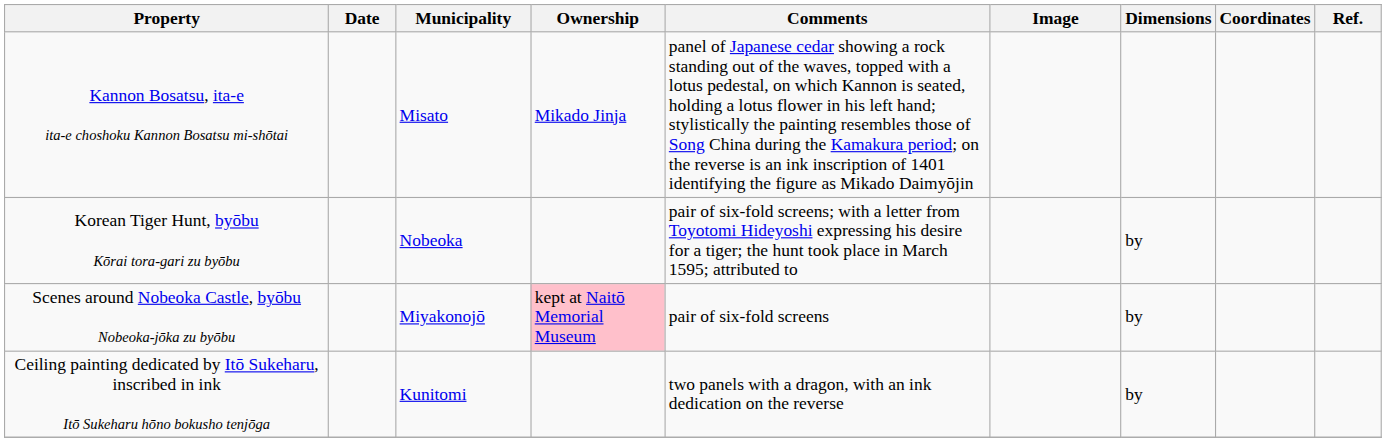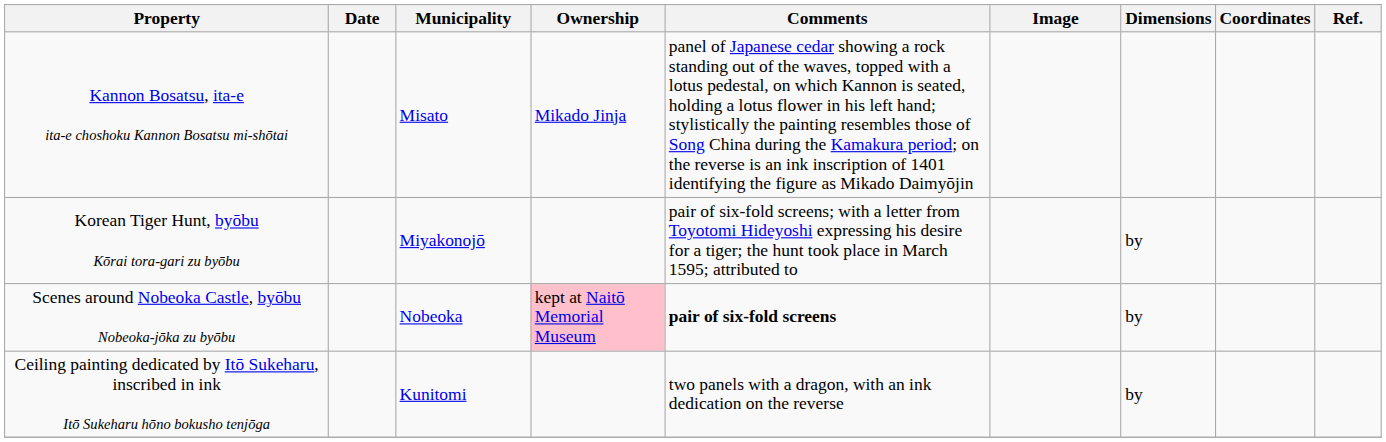Korean Tiger Hunt, byōbu Kōrai tora-gari zu byōbu | Municipality: Nobeoka -> Miyakonojō
Scenes around Nobeoka Castle, byōbu Nobeoka-jōka zu byōbu | Municipality: Miyakonojō -> Nobeoka
Scenes around Nobeoka Castle, byōbu Nobeoka-jōka zu byōbu | Comments: normal -> bold
